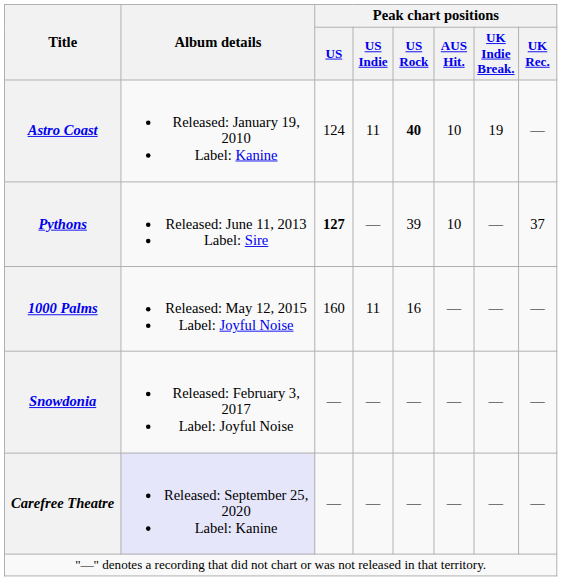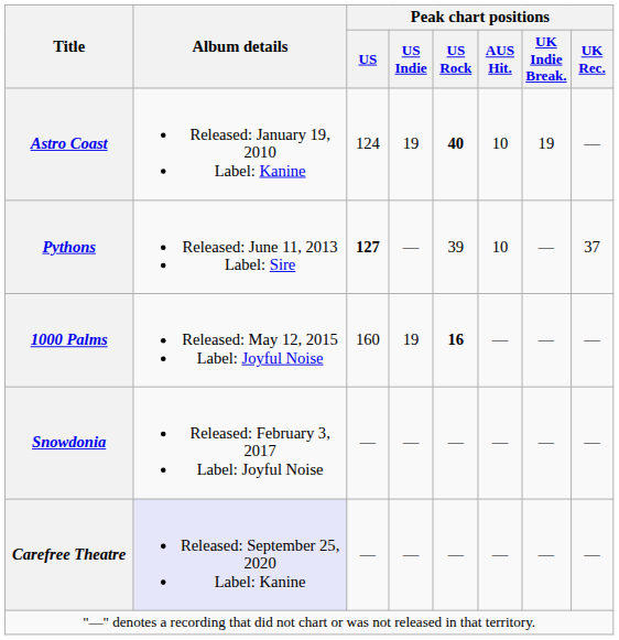Astro Coast | Peak chart positions / US Indie: 11 -> 19
1000 Palms | Peak chart positions / US Indie: 11 -> 19
1000 Palms | Peak chart positions / US Rock: normal -> bold
